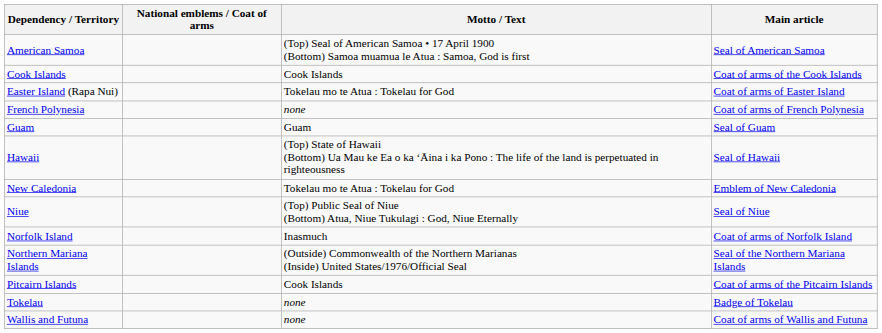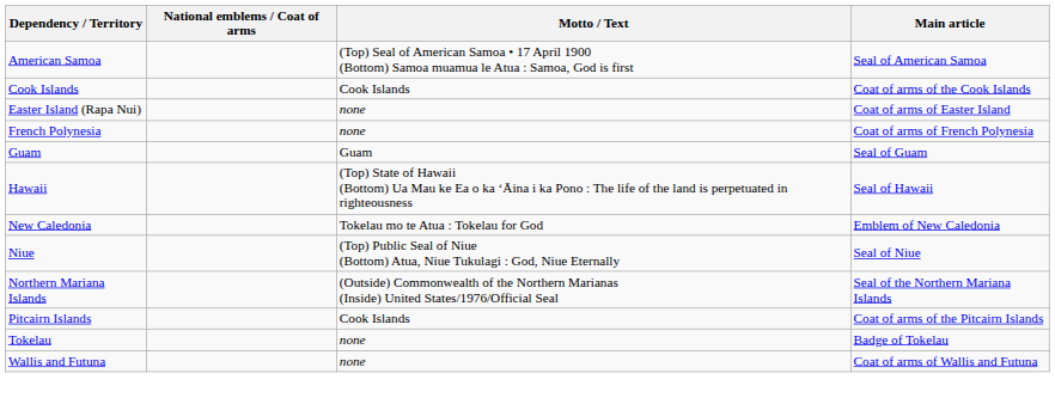Easter Island (Rapa Nui) | Motto / Text: Tokelau mo te Atua : Tokelau for God -> none
- row: Norfolk Island | Inasmuch | Coat of arms of Norfolk Island
